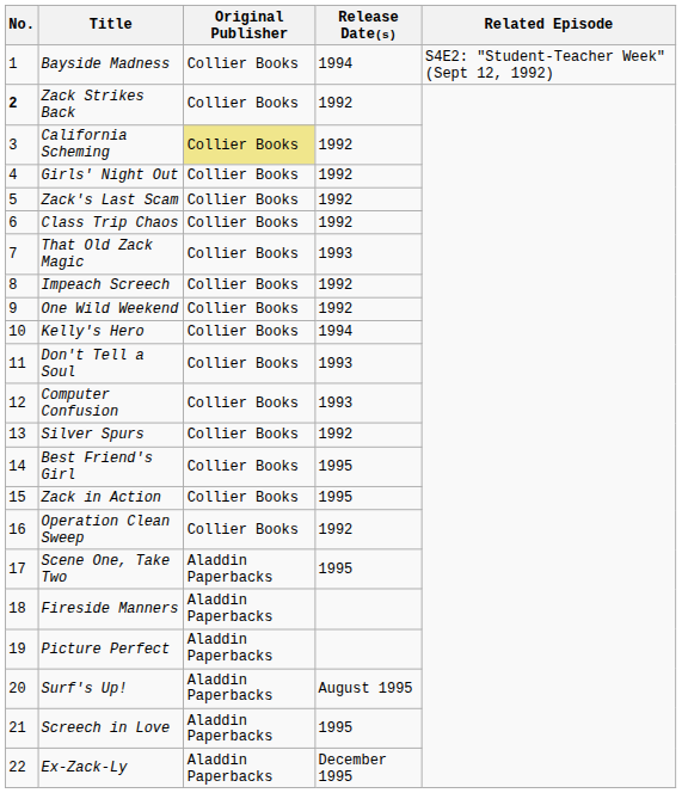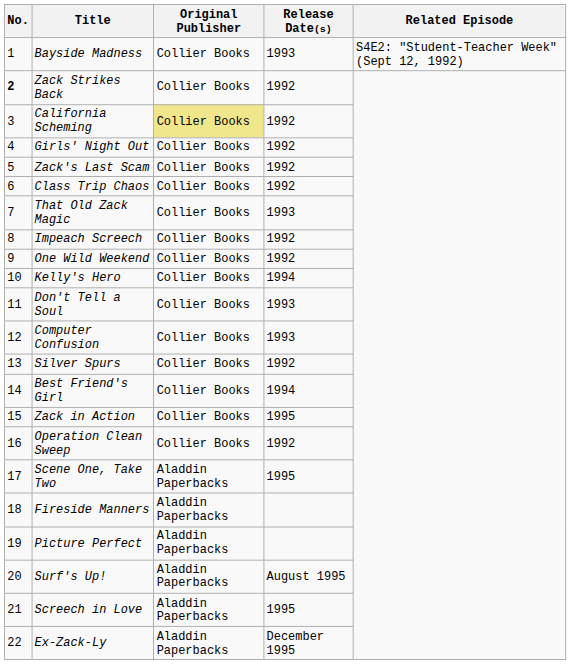Bayside Madness | Release Date(s): 1994 -> 1993
Best Friend's Girl | Release Date(s): 1995 -> 1994
